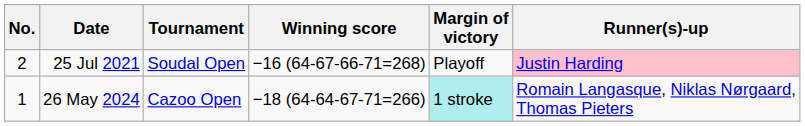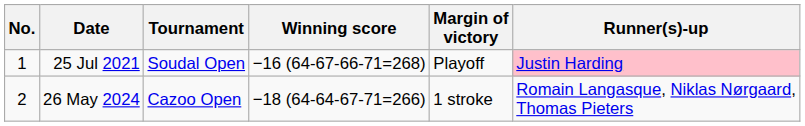25 Jul 2021 | No.: 2 -> 1
26 May 2024 | No.: 1 -> 2
26 May 2024 | Margin of victory: paleturquoise background -> no background
